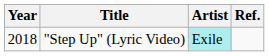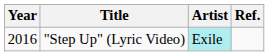"Step Up" (Lyric Video) | Year: 2018 -> 2016
